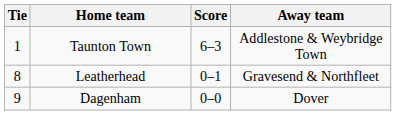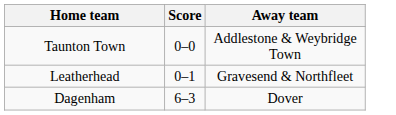- column: Tie | 1 | 8 | 9
Taunton Town | Score: 6–3 -> 0–0
Dagenham | Score: 0–0 -> 6–3
